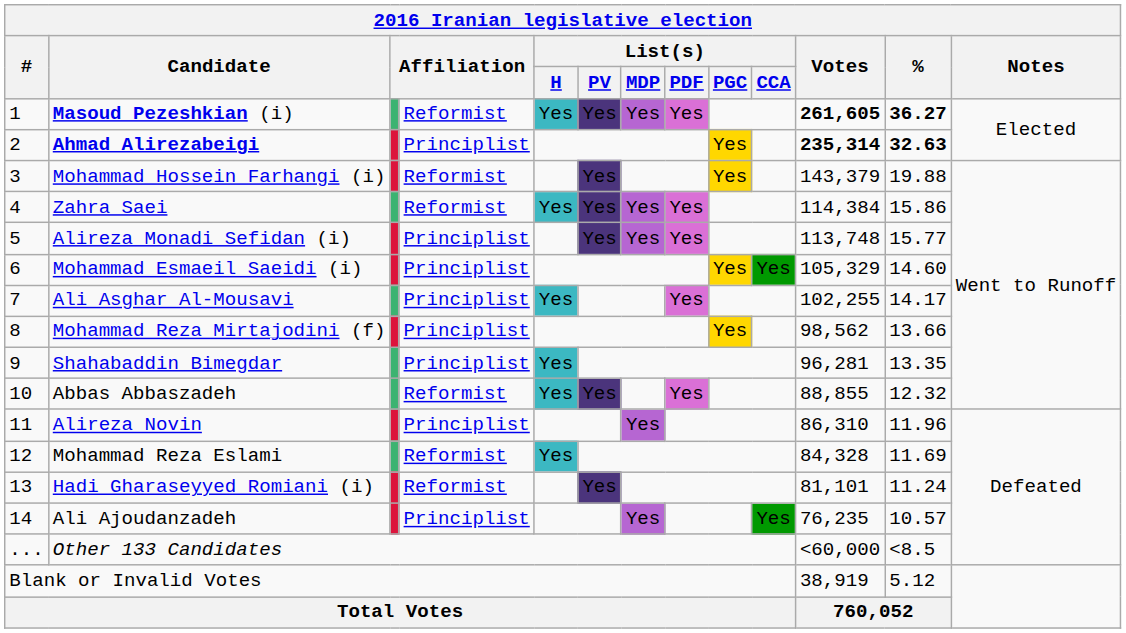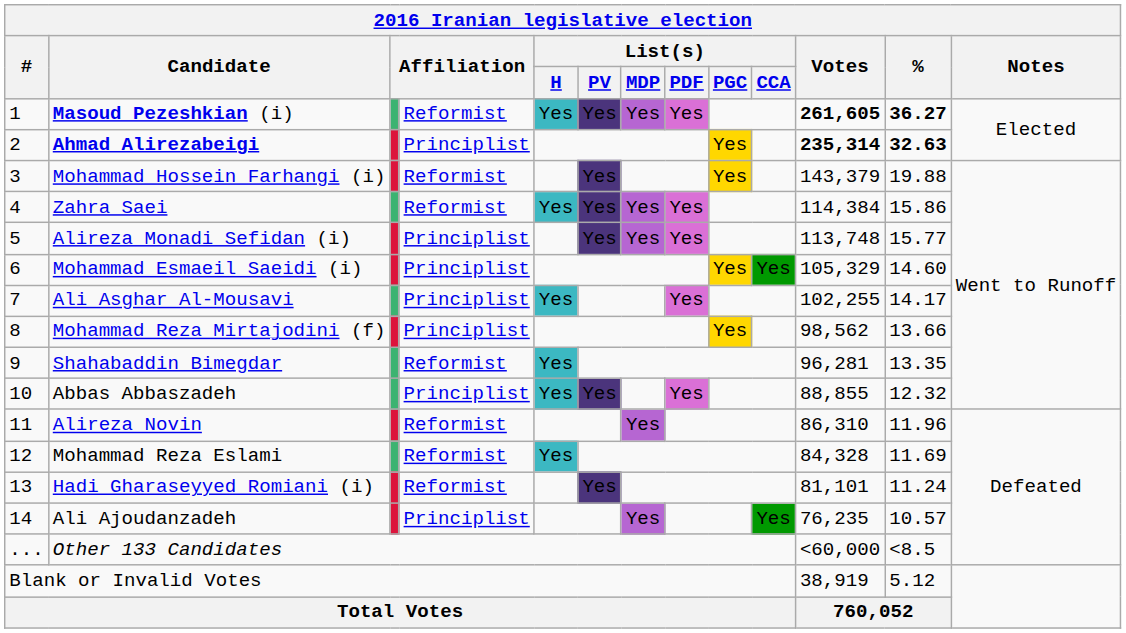Shahabaddin Bimegdar | column 4: Principlist -> Reformist
Abbas Abbaszadeh | column 4: Reformist -> Principlist
Alireza Novin | column 4: Principlist -> Reformist
